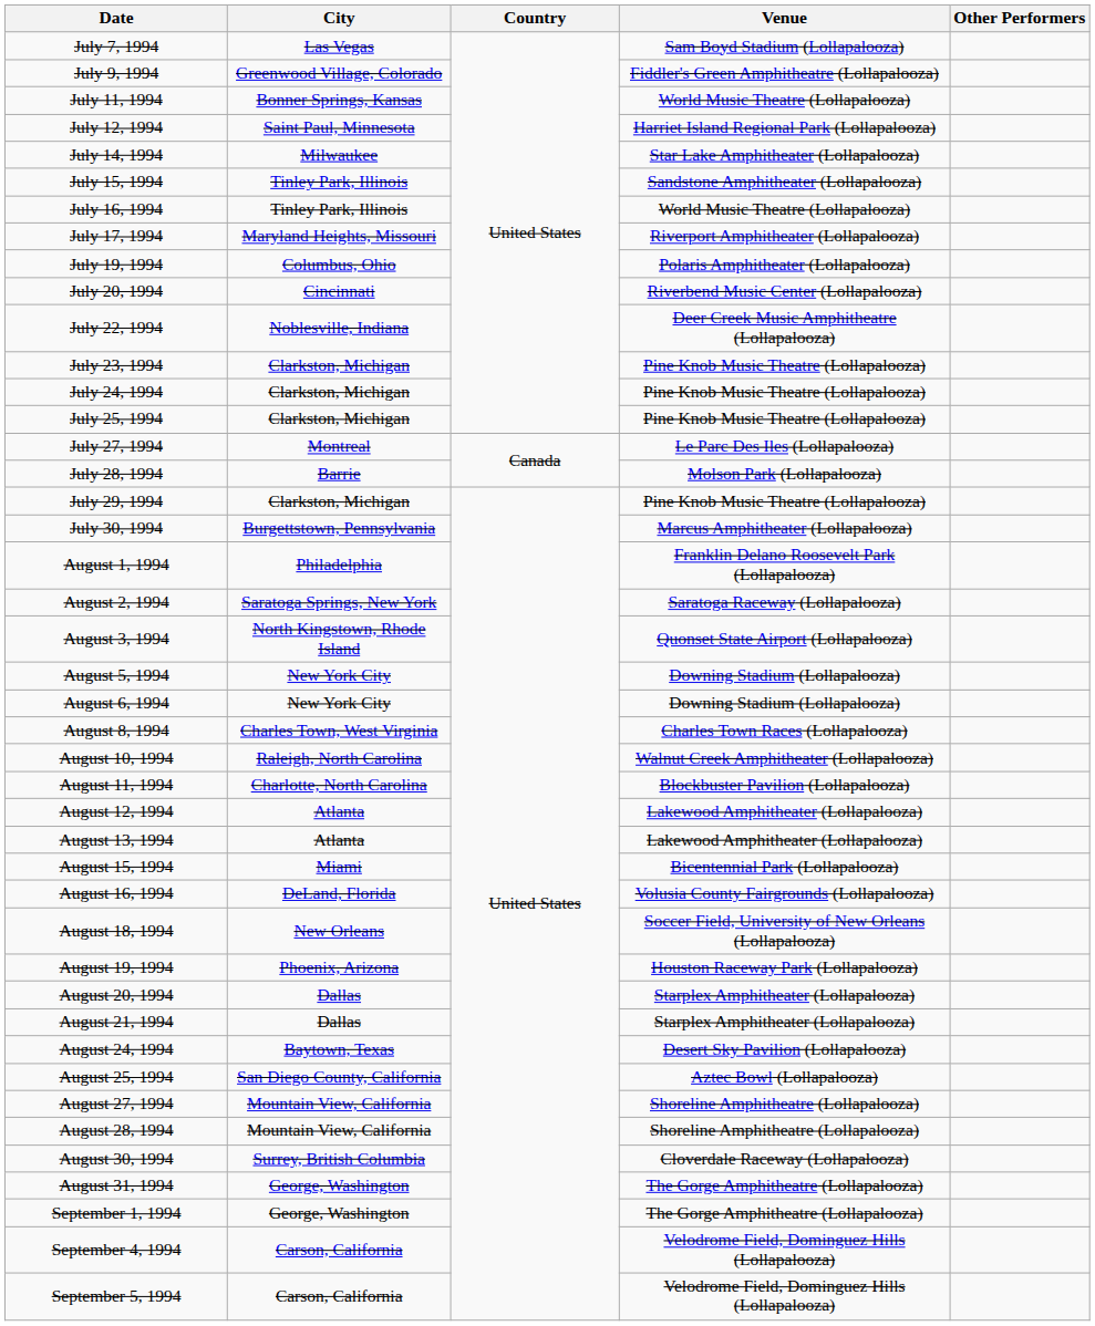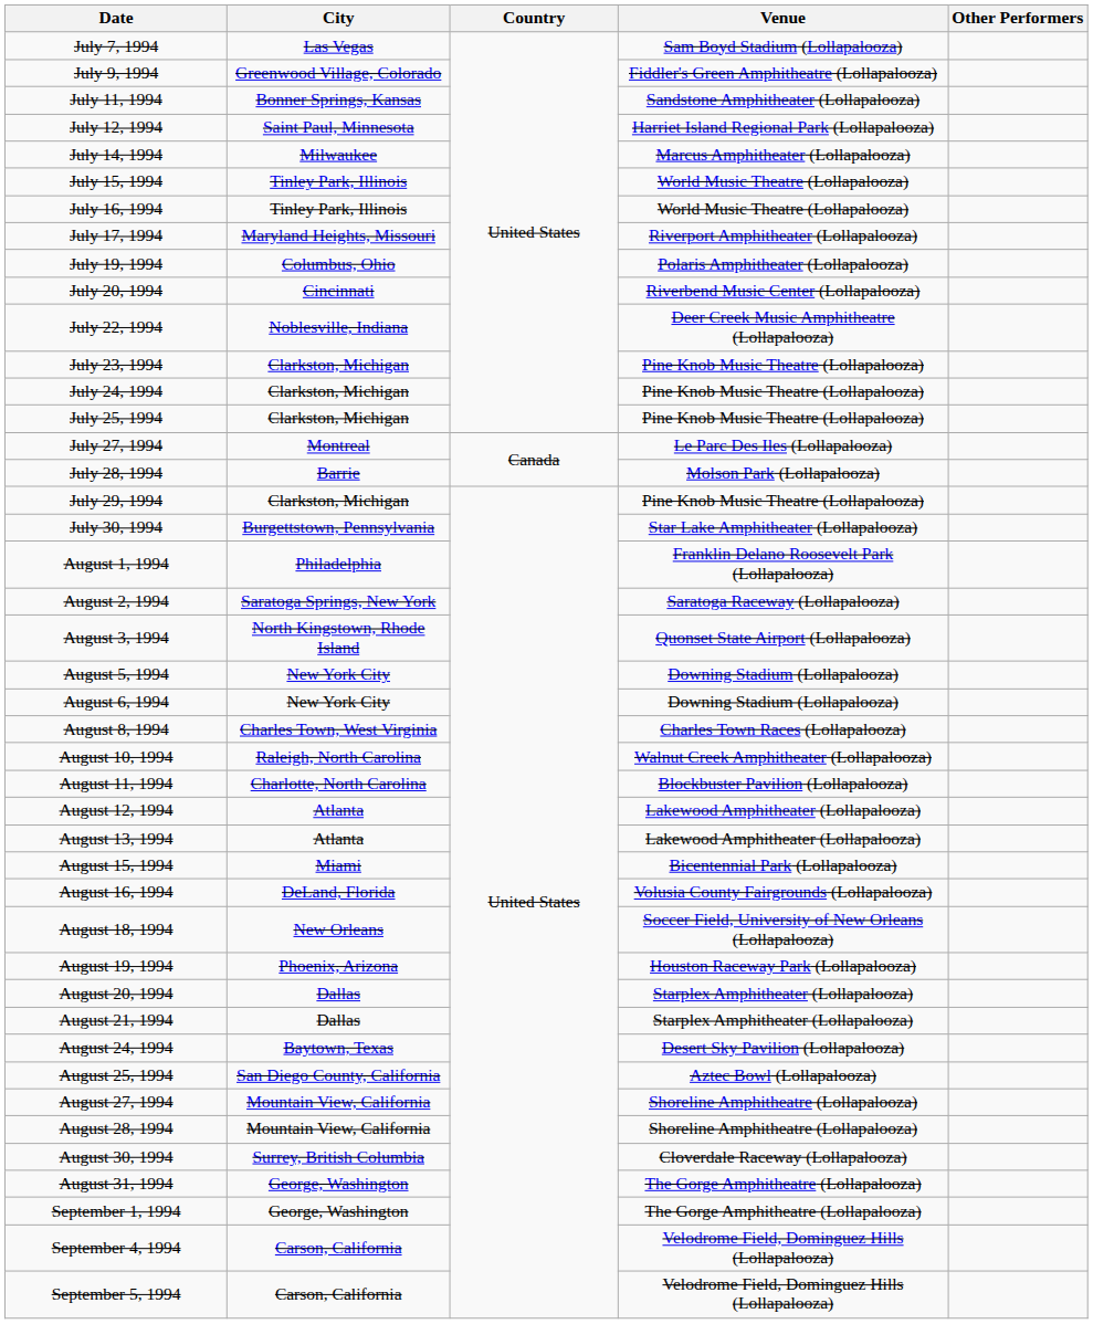July 11, 1994 | Venue: World Music Theatre (Lollapalooza) -> Sandstone Amphitheater (Lollapalooza)
July 14, 1994 | Venue: Star Lake Amphitheater (Lollapalooza) -> Marcus Amphitheater (Lollapalooza)
July 15, 1994 | Venue: Sandstone Amphitheater (Lollapalooza) -> World Music Theatre (Lollapalooza)
July 30, 1994 | Venue: Marcus Amphitheater (Lollapalooza) -> Star Lake Amphitheater (Lollapalooza)
